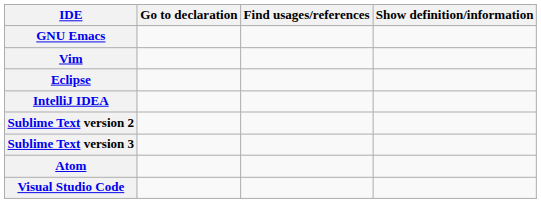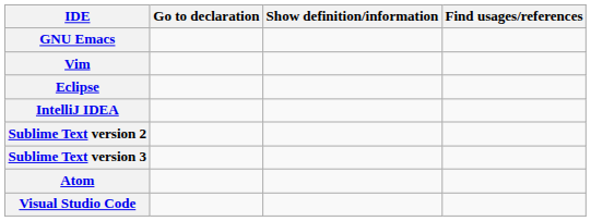columns swapped: Show definition/information <-> Find usages/references
